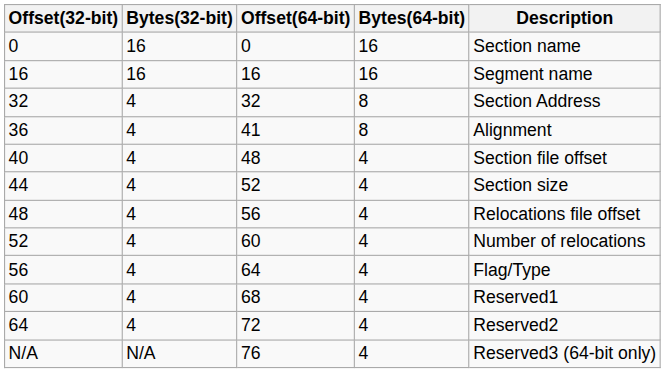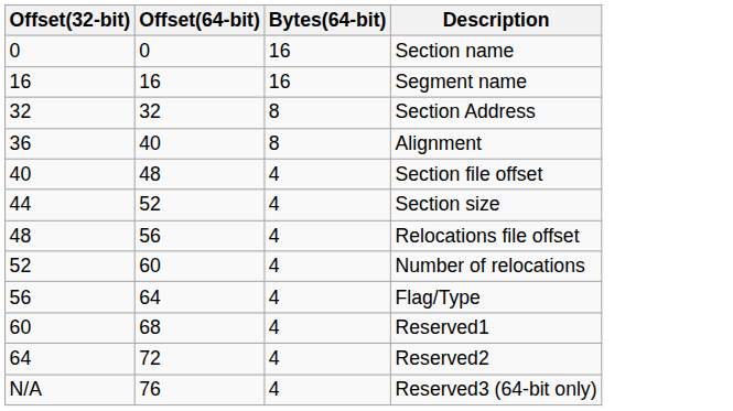- column: Bytes(32-bit) | 16 | 16 | 4 | 4 | 4 | 4 | 4 | 4 | 4 | 4 | 4 | N/A
36 | Offset(64-bit): 41 -> 40
